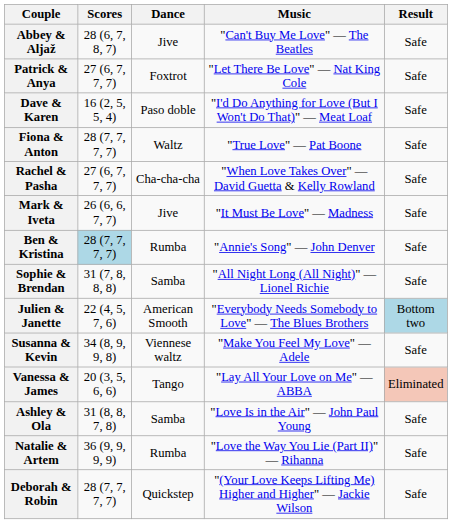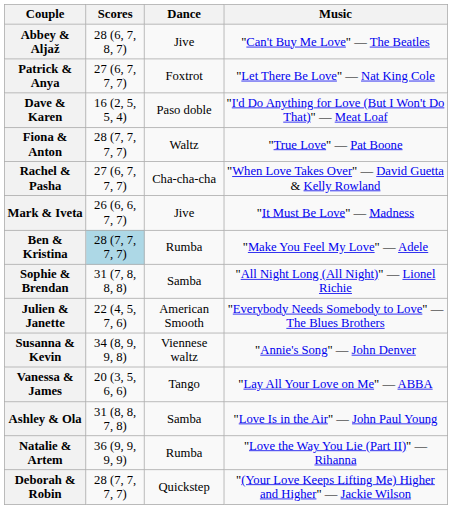- column: Result | Safe | Safe | Safe | Safe | Safe | Safe | Safe | Safe | Bottom two | Safe | Eliminated | Safe | Safe | Safe
Ben & Kristina | Music: "Annie's Song" — John Denver -> "Make You Feel My Love" — Adele
Susanna & Kevin | Music: "Make You Feel My Love" — Adele -> "Annie's Song" — John Denver
